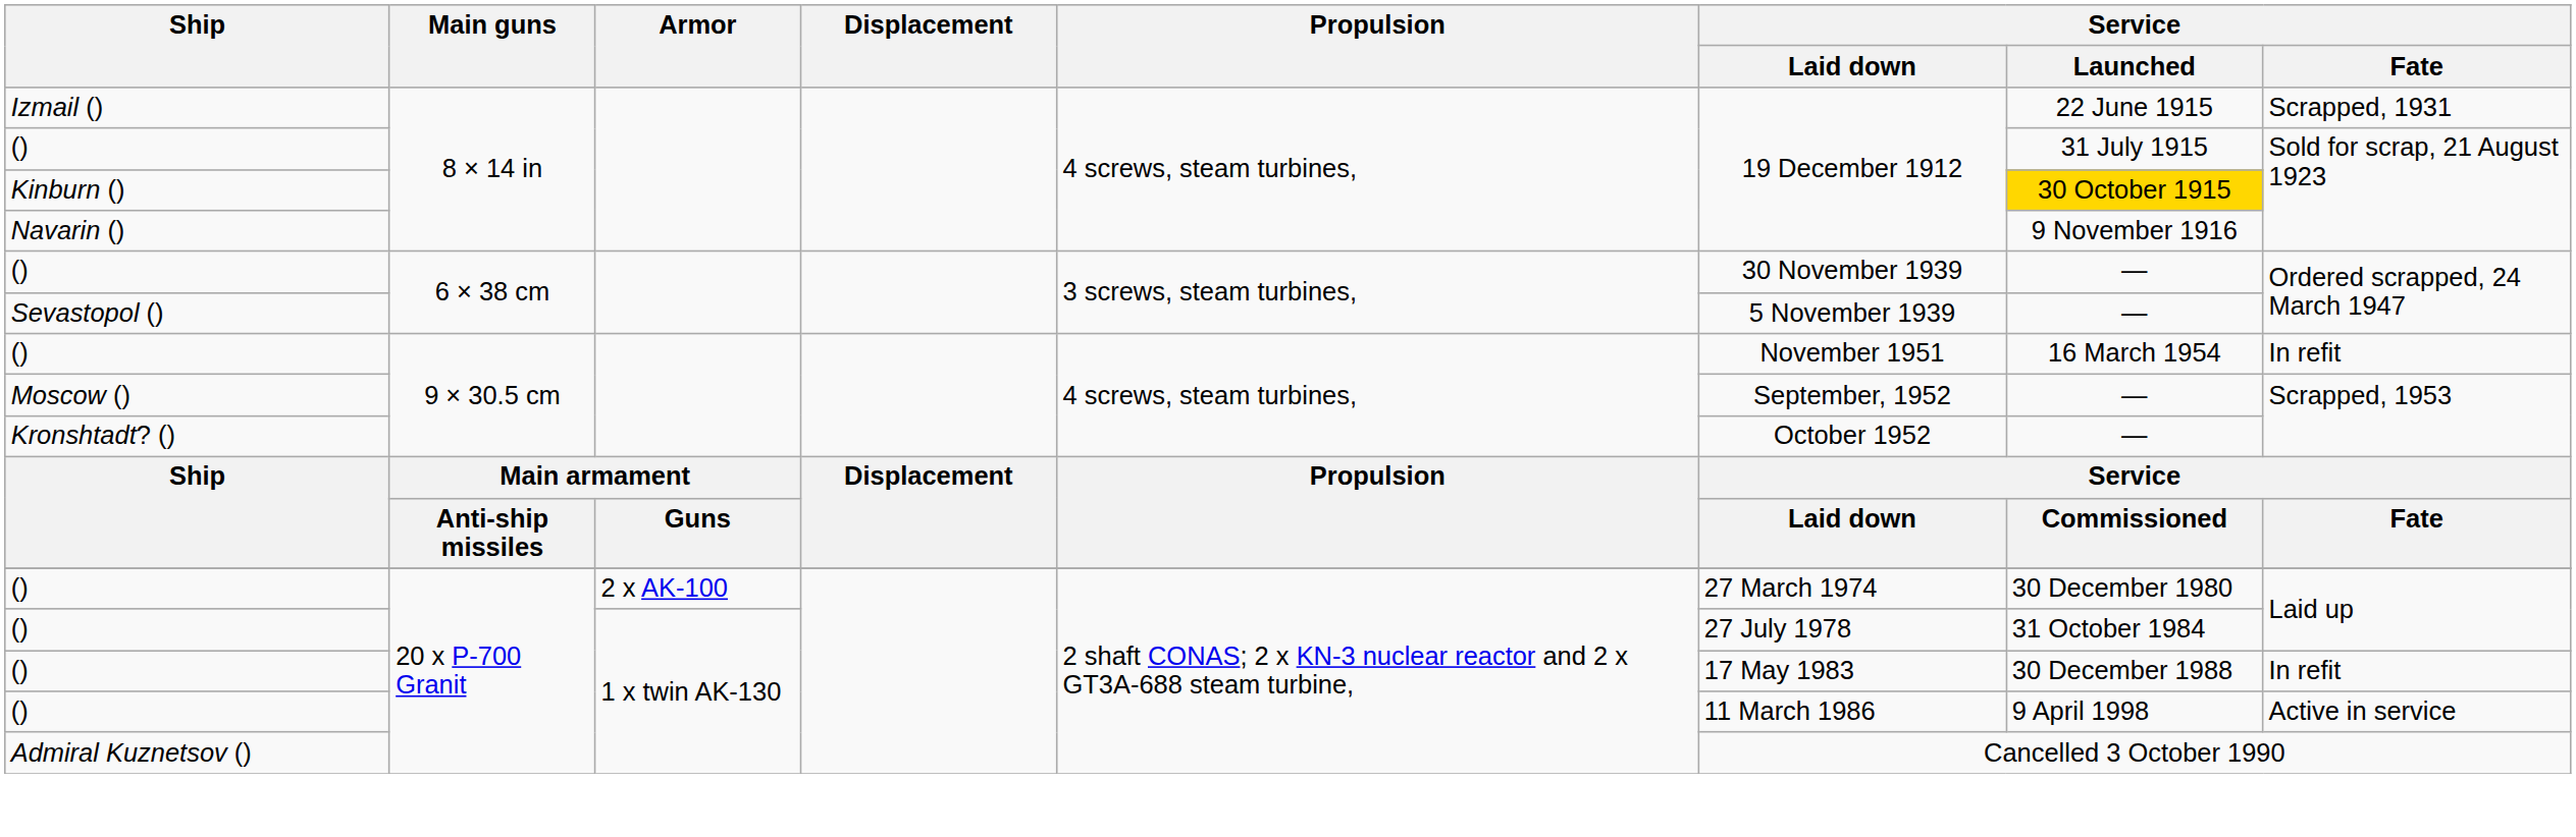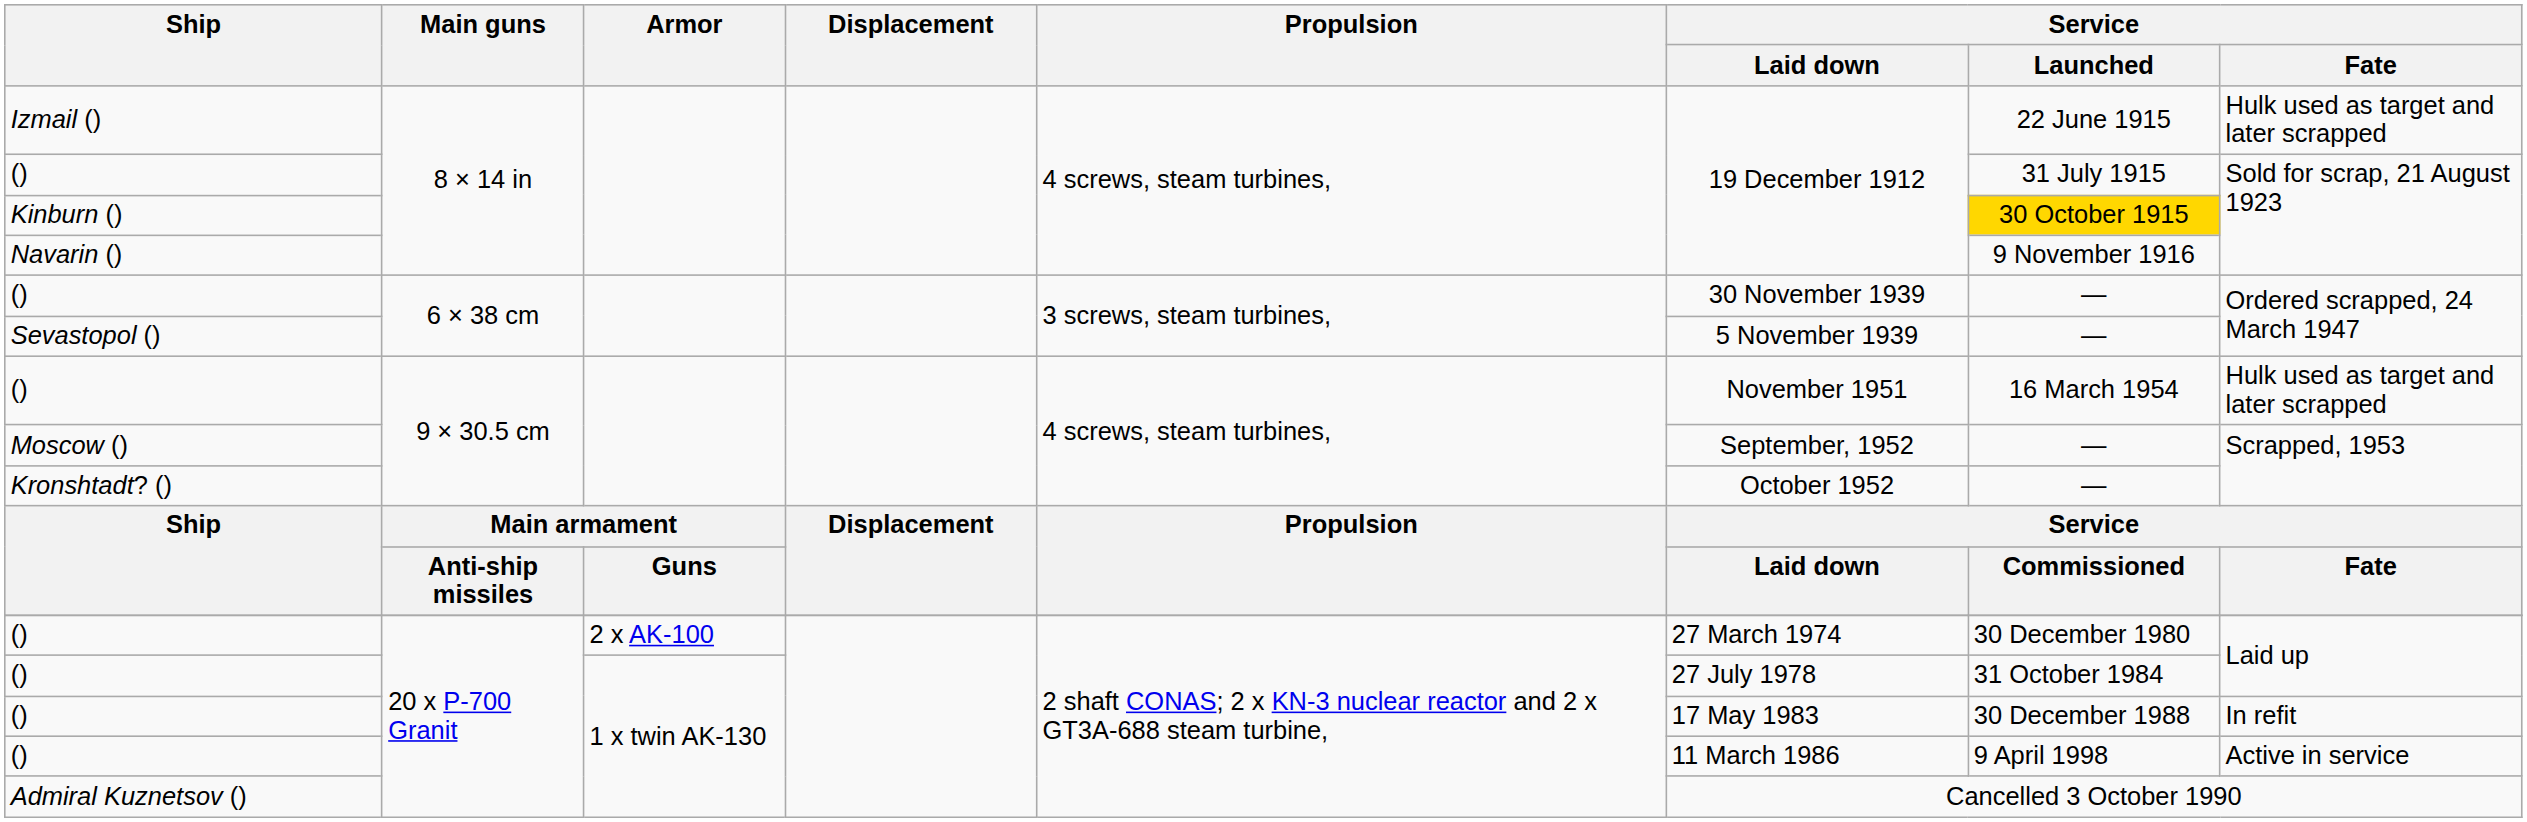Izmail () | Service / Fate: Scrapped, 1931 -> Hulk used as target and later scrapped
() / 9 × 30.5 cm | Service / Fate: In refit -> Hulk used as target and later scrapped
